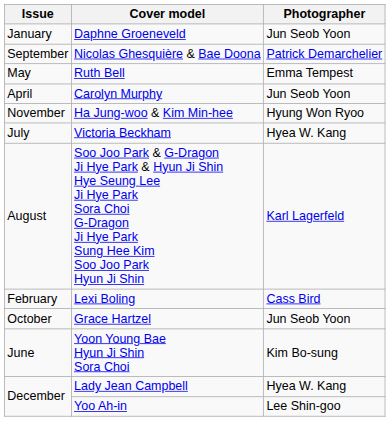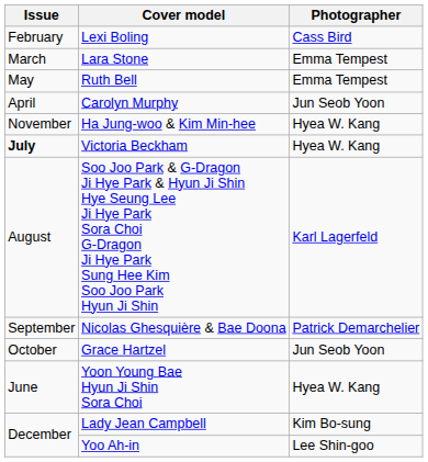- row: January | Daphne Groeneveld | Jun Seob Yoon
rows swapped: Lexi Boling <-> Nicolas Ghesquière & Bae Doona
+ row: March | Lara Stone | Emma Tempest
Ha Jung-woo & Kim Min-hee | Photographer: Hyung Won Ryoo -> Hyea W. Kang
Victoria Beckham | Issue: normal -> bold
Yoon Young Bae Hyun Ji Shin Sora Choi | Photographer: Kim Bo-sung -> Hyea W. Kang
Lady Jean Campbell | Photographer: Hyea W. Kang -> Kim Bo-sung
